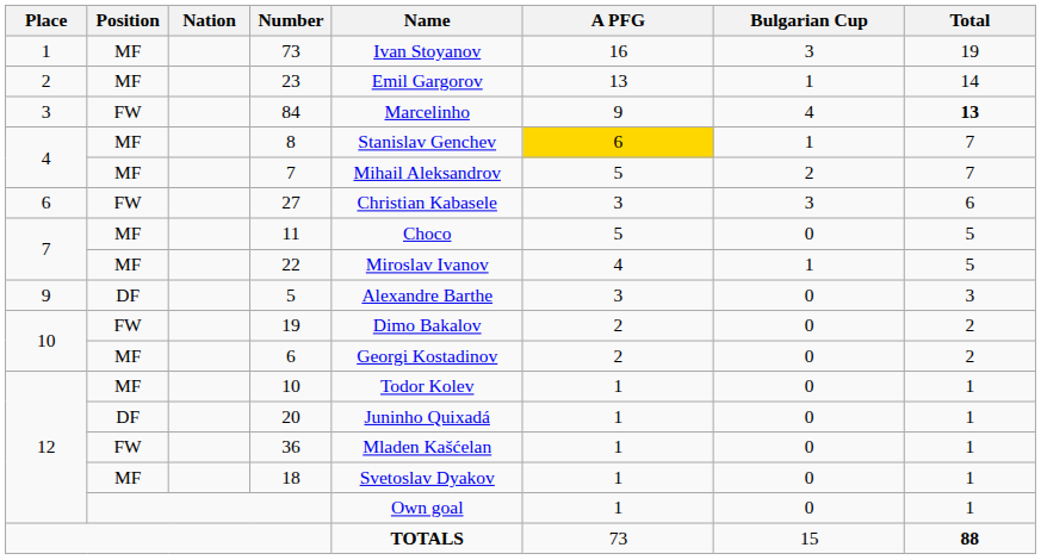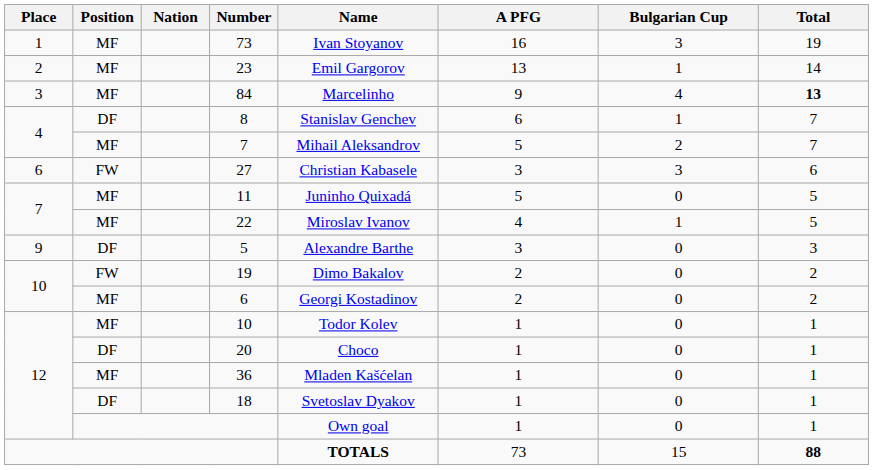84 | Position: FW -> MF
8 | Position: MF -> DF
8 | A PFG: gold background -> no background
11 | Name: Choco -> Juninho Quixadá
20 | Name: Juninho Quixadá -> Choco
36 | Position: FW -> MF
18 | Position: MF -> DF
